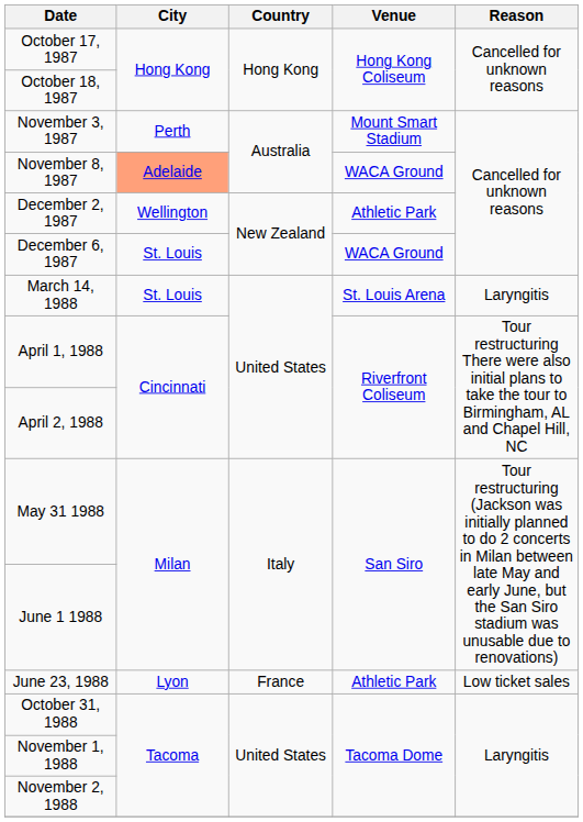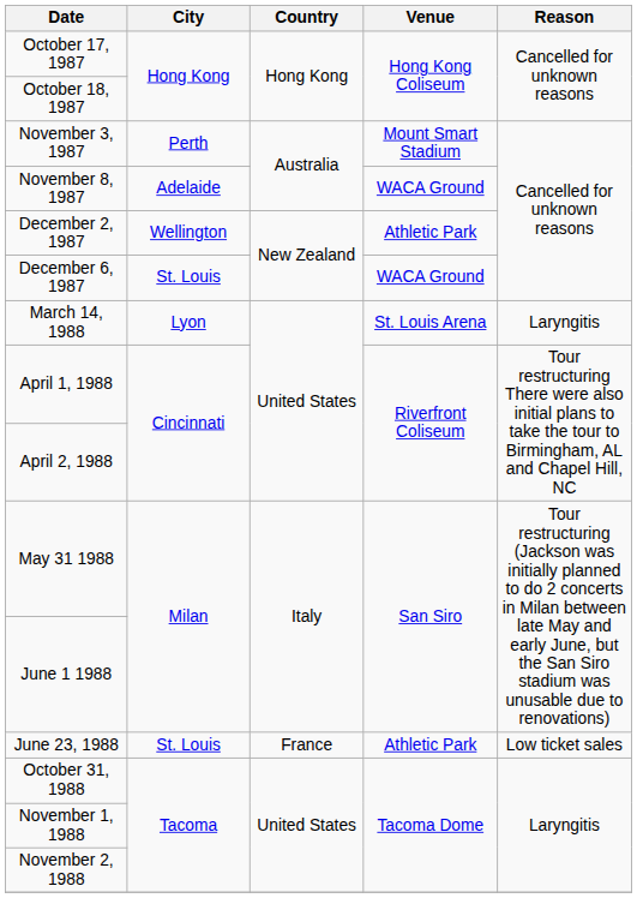November 8, 1987 | City: lightsalmon background -> no background
March 14, 1988 | City: St. Louis -> Lyon
June 23, 1988 | City: Lyon -> St. Louis
